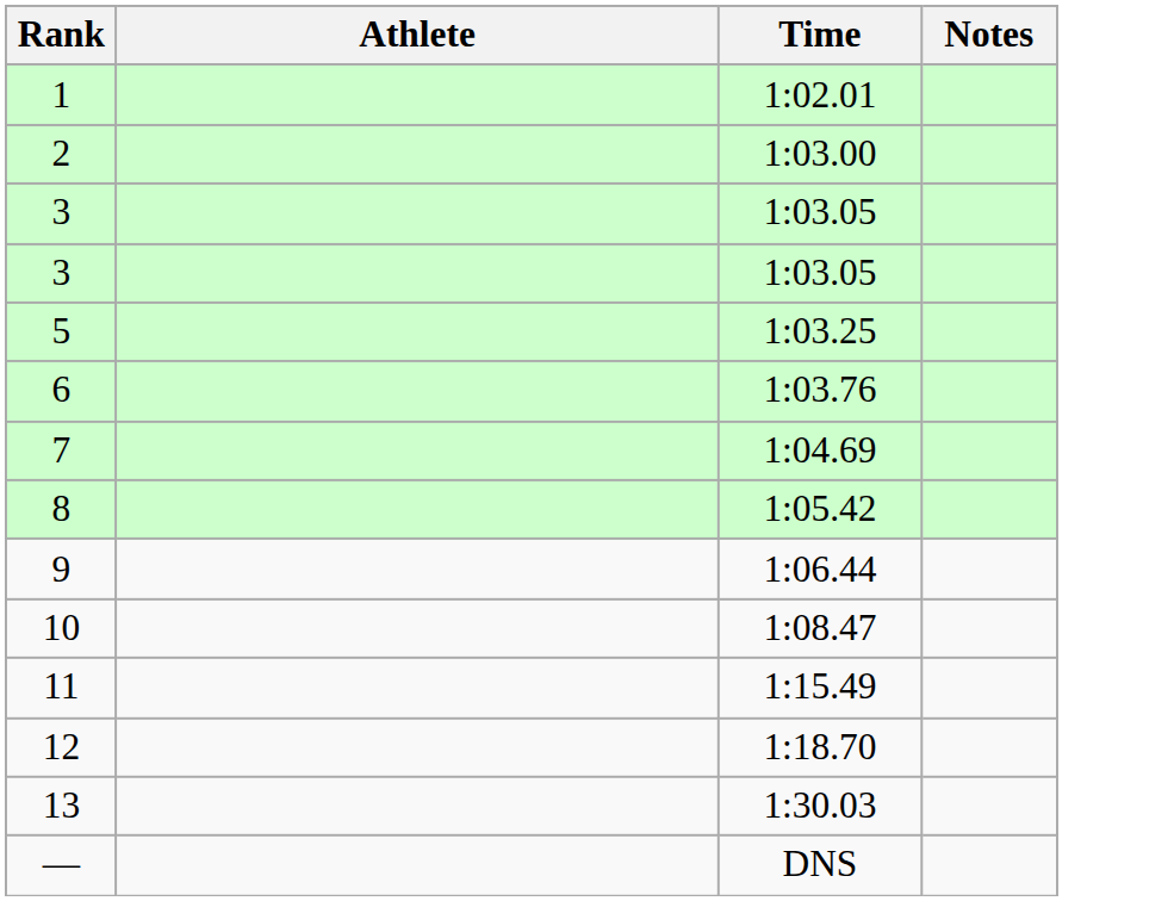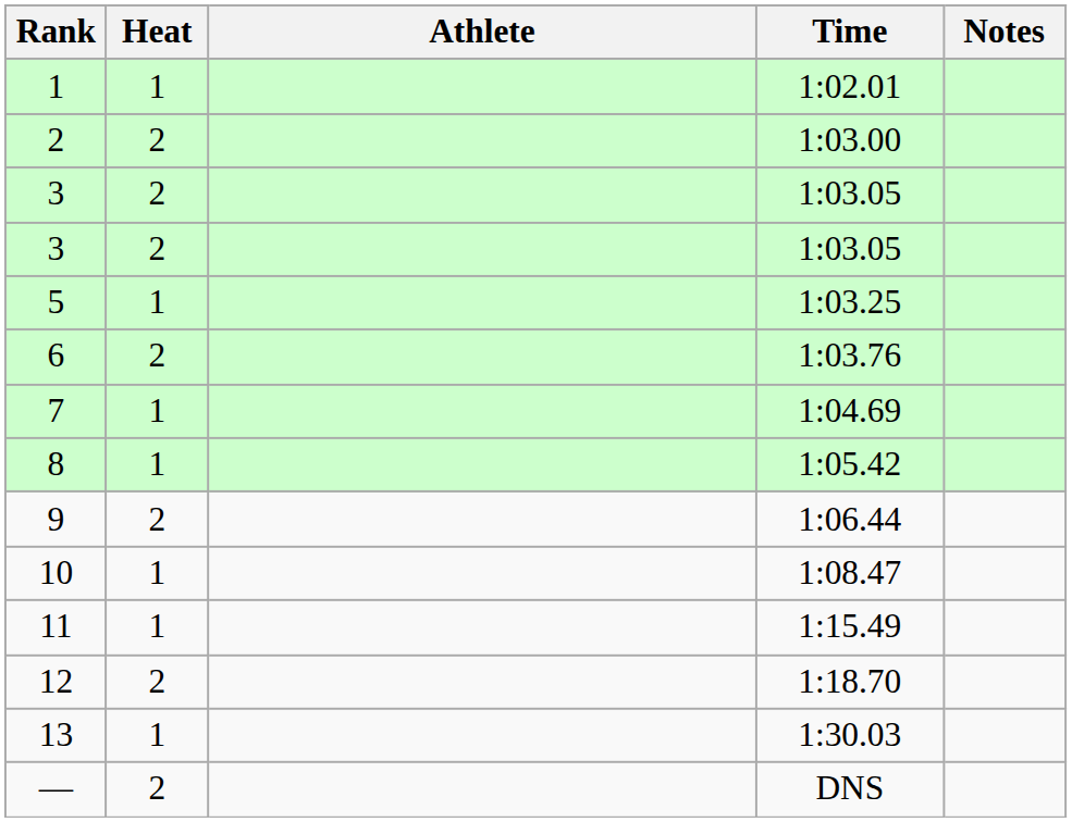+ column: Heat | 1 | 2 | 2 | 2 | 1 | 2 | 1 | 1 | 2 | 1 | 1 | 2 | 1 | 2
